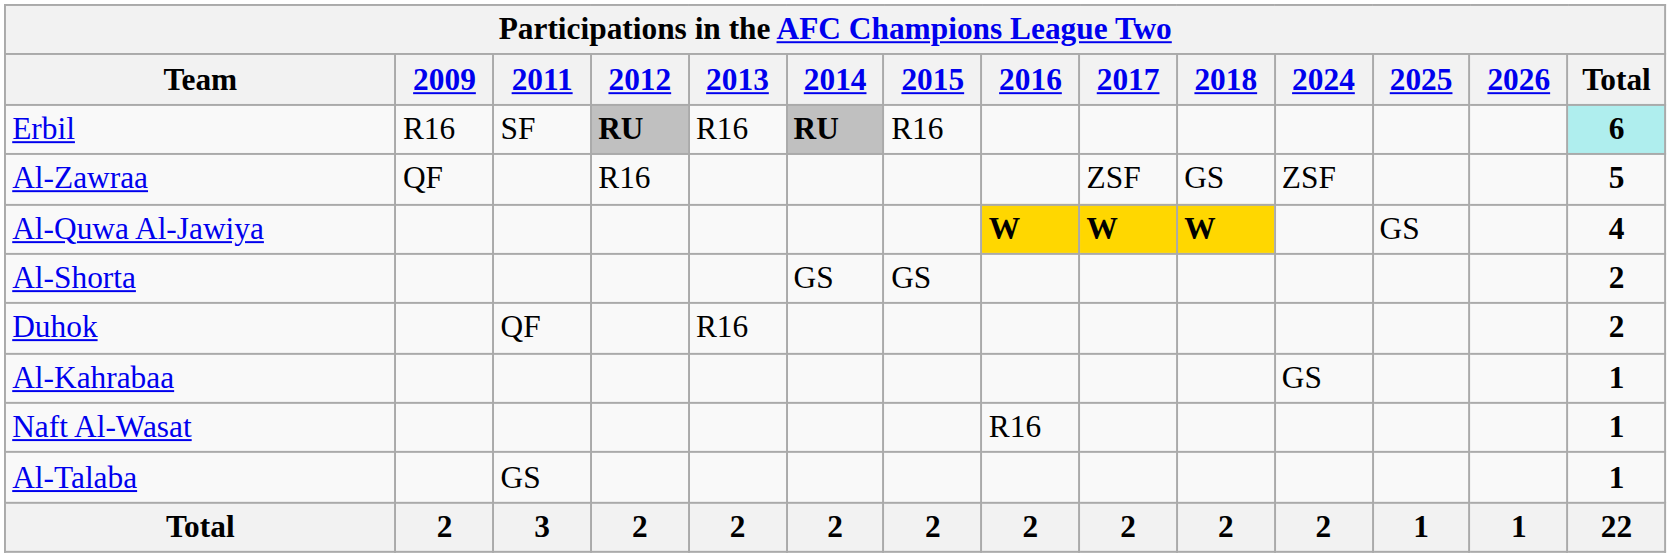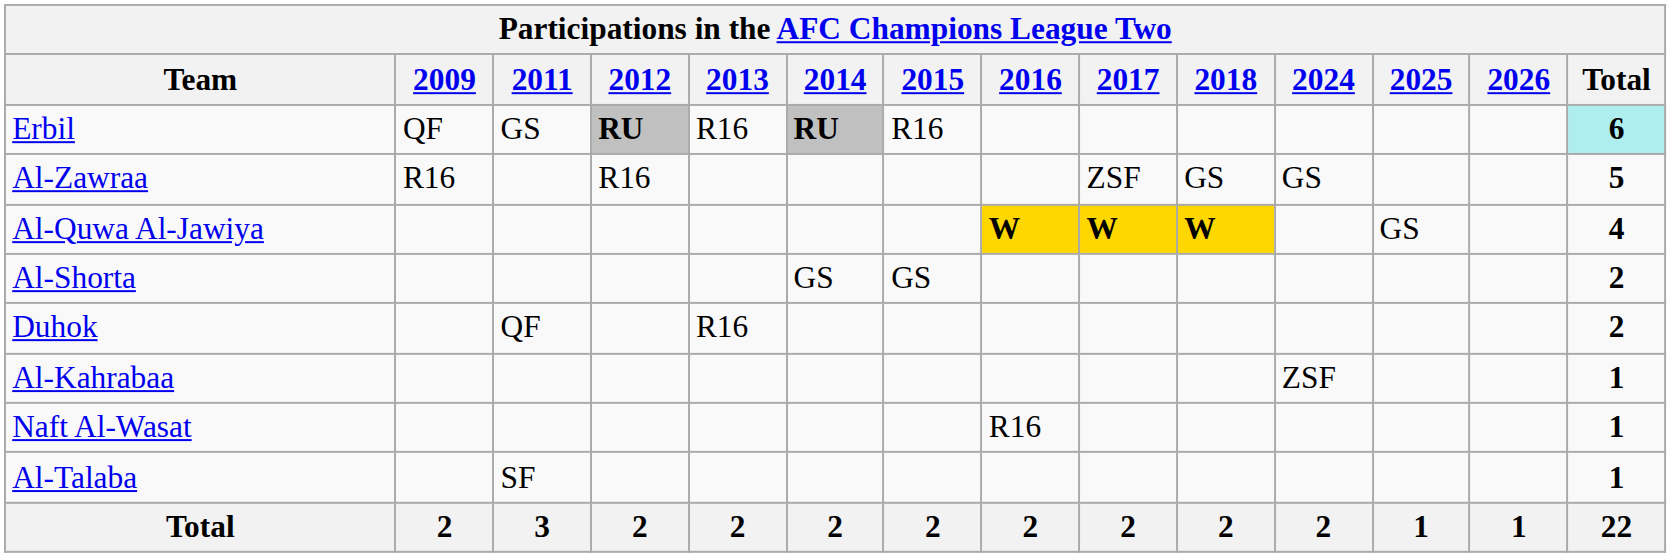Erbil | 2009: R16 -> QF
Erbil | 2011: SF -> GS
Al-Zawraa | 2009: QF -> R16
Al-Zawraa | 2024: ZSF -> GS
Al-Kahrabaa | 2024: GS -> ZSF
Al-Talaba | 2011: GS -> SF
